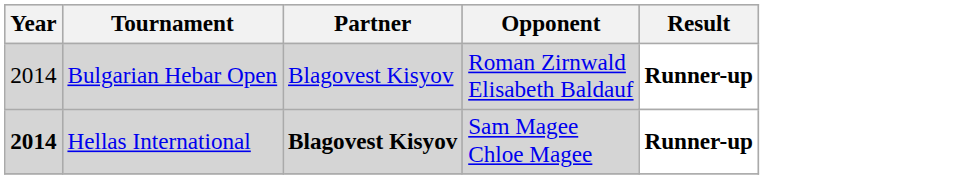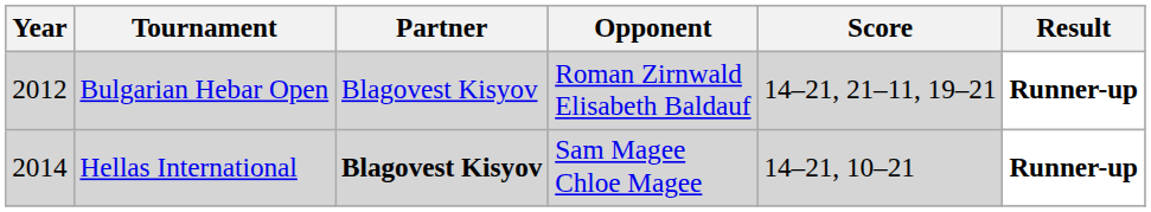+ column: Score | 14–21, 21–11, 19–21 | 14–21, 10–21
Bulgarian Hebar Open | Year: 2014 -> 2012
Hellas International | Year: bold -> normal
